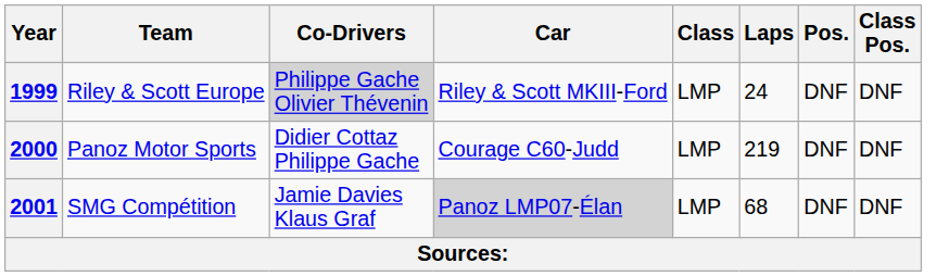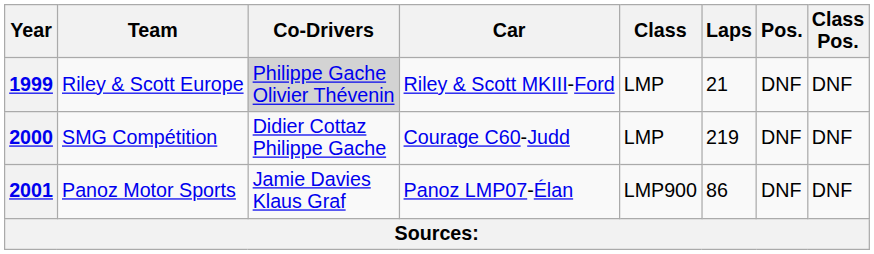1999 | Laps: 24 -> 21
2000 | Team: Panoz Motor Sports -> SMG Compétition
2001 | Team: SMG Compétition -> Panoz Motor Sports
2001 | Car: lightgrey background -> no background
2001 | Class: LMP -> LMP900
2001 | Laps: 68 -> 86
